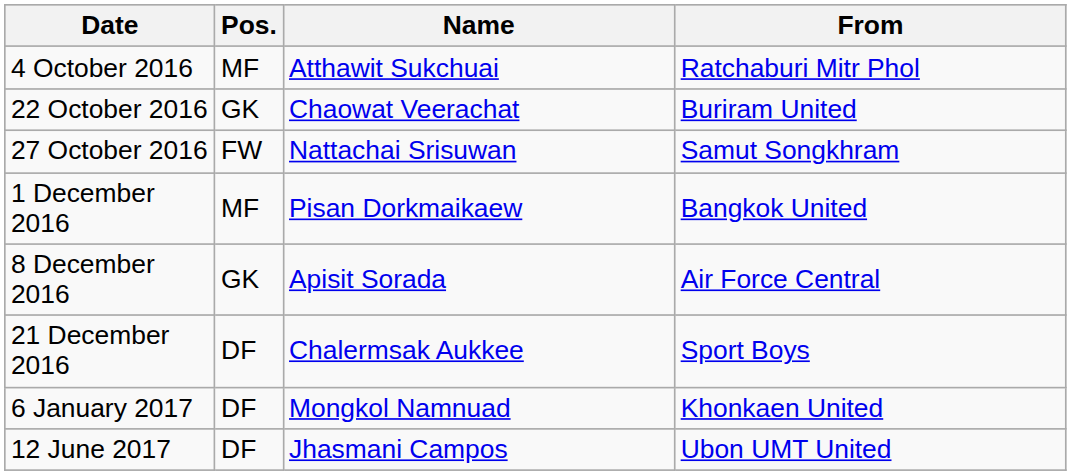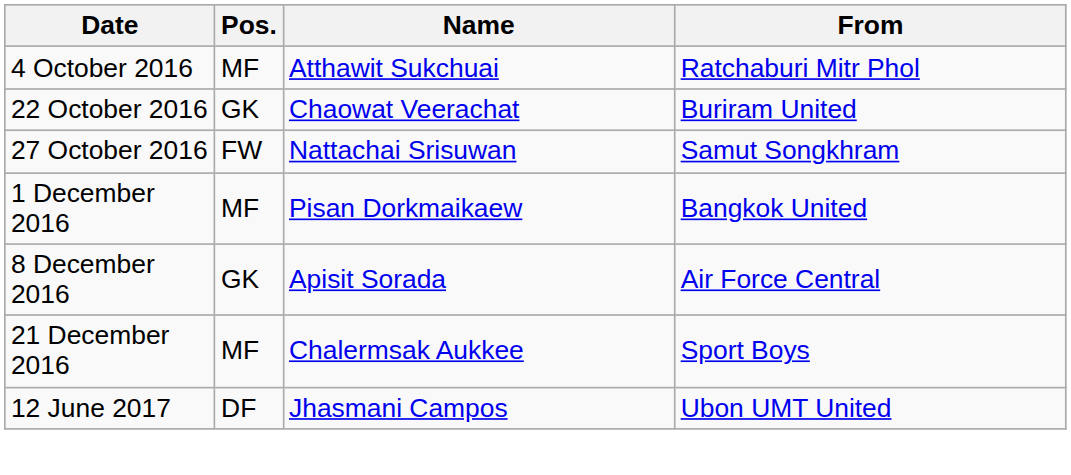21 December 2016 | Pos.: DF -> MF
- row: 6 January 2017 | DF | Mongkol Namnuad | Khonkaen United
